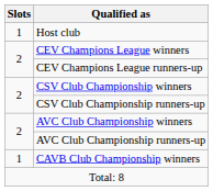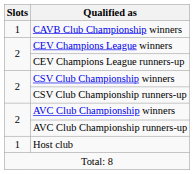rows swapped: Host club <-> CAVB Club Championship winners
